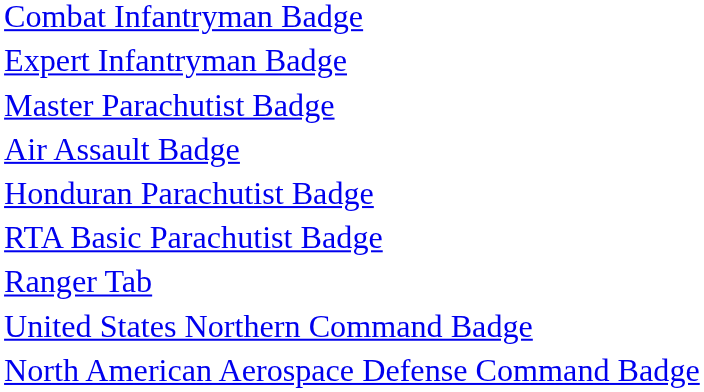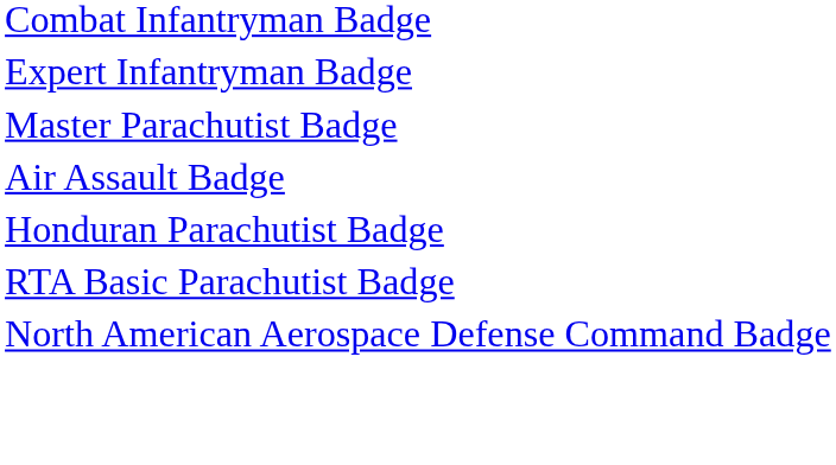- row: Ranger Tab
- row: United States Northern Command Badge
